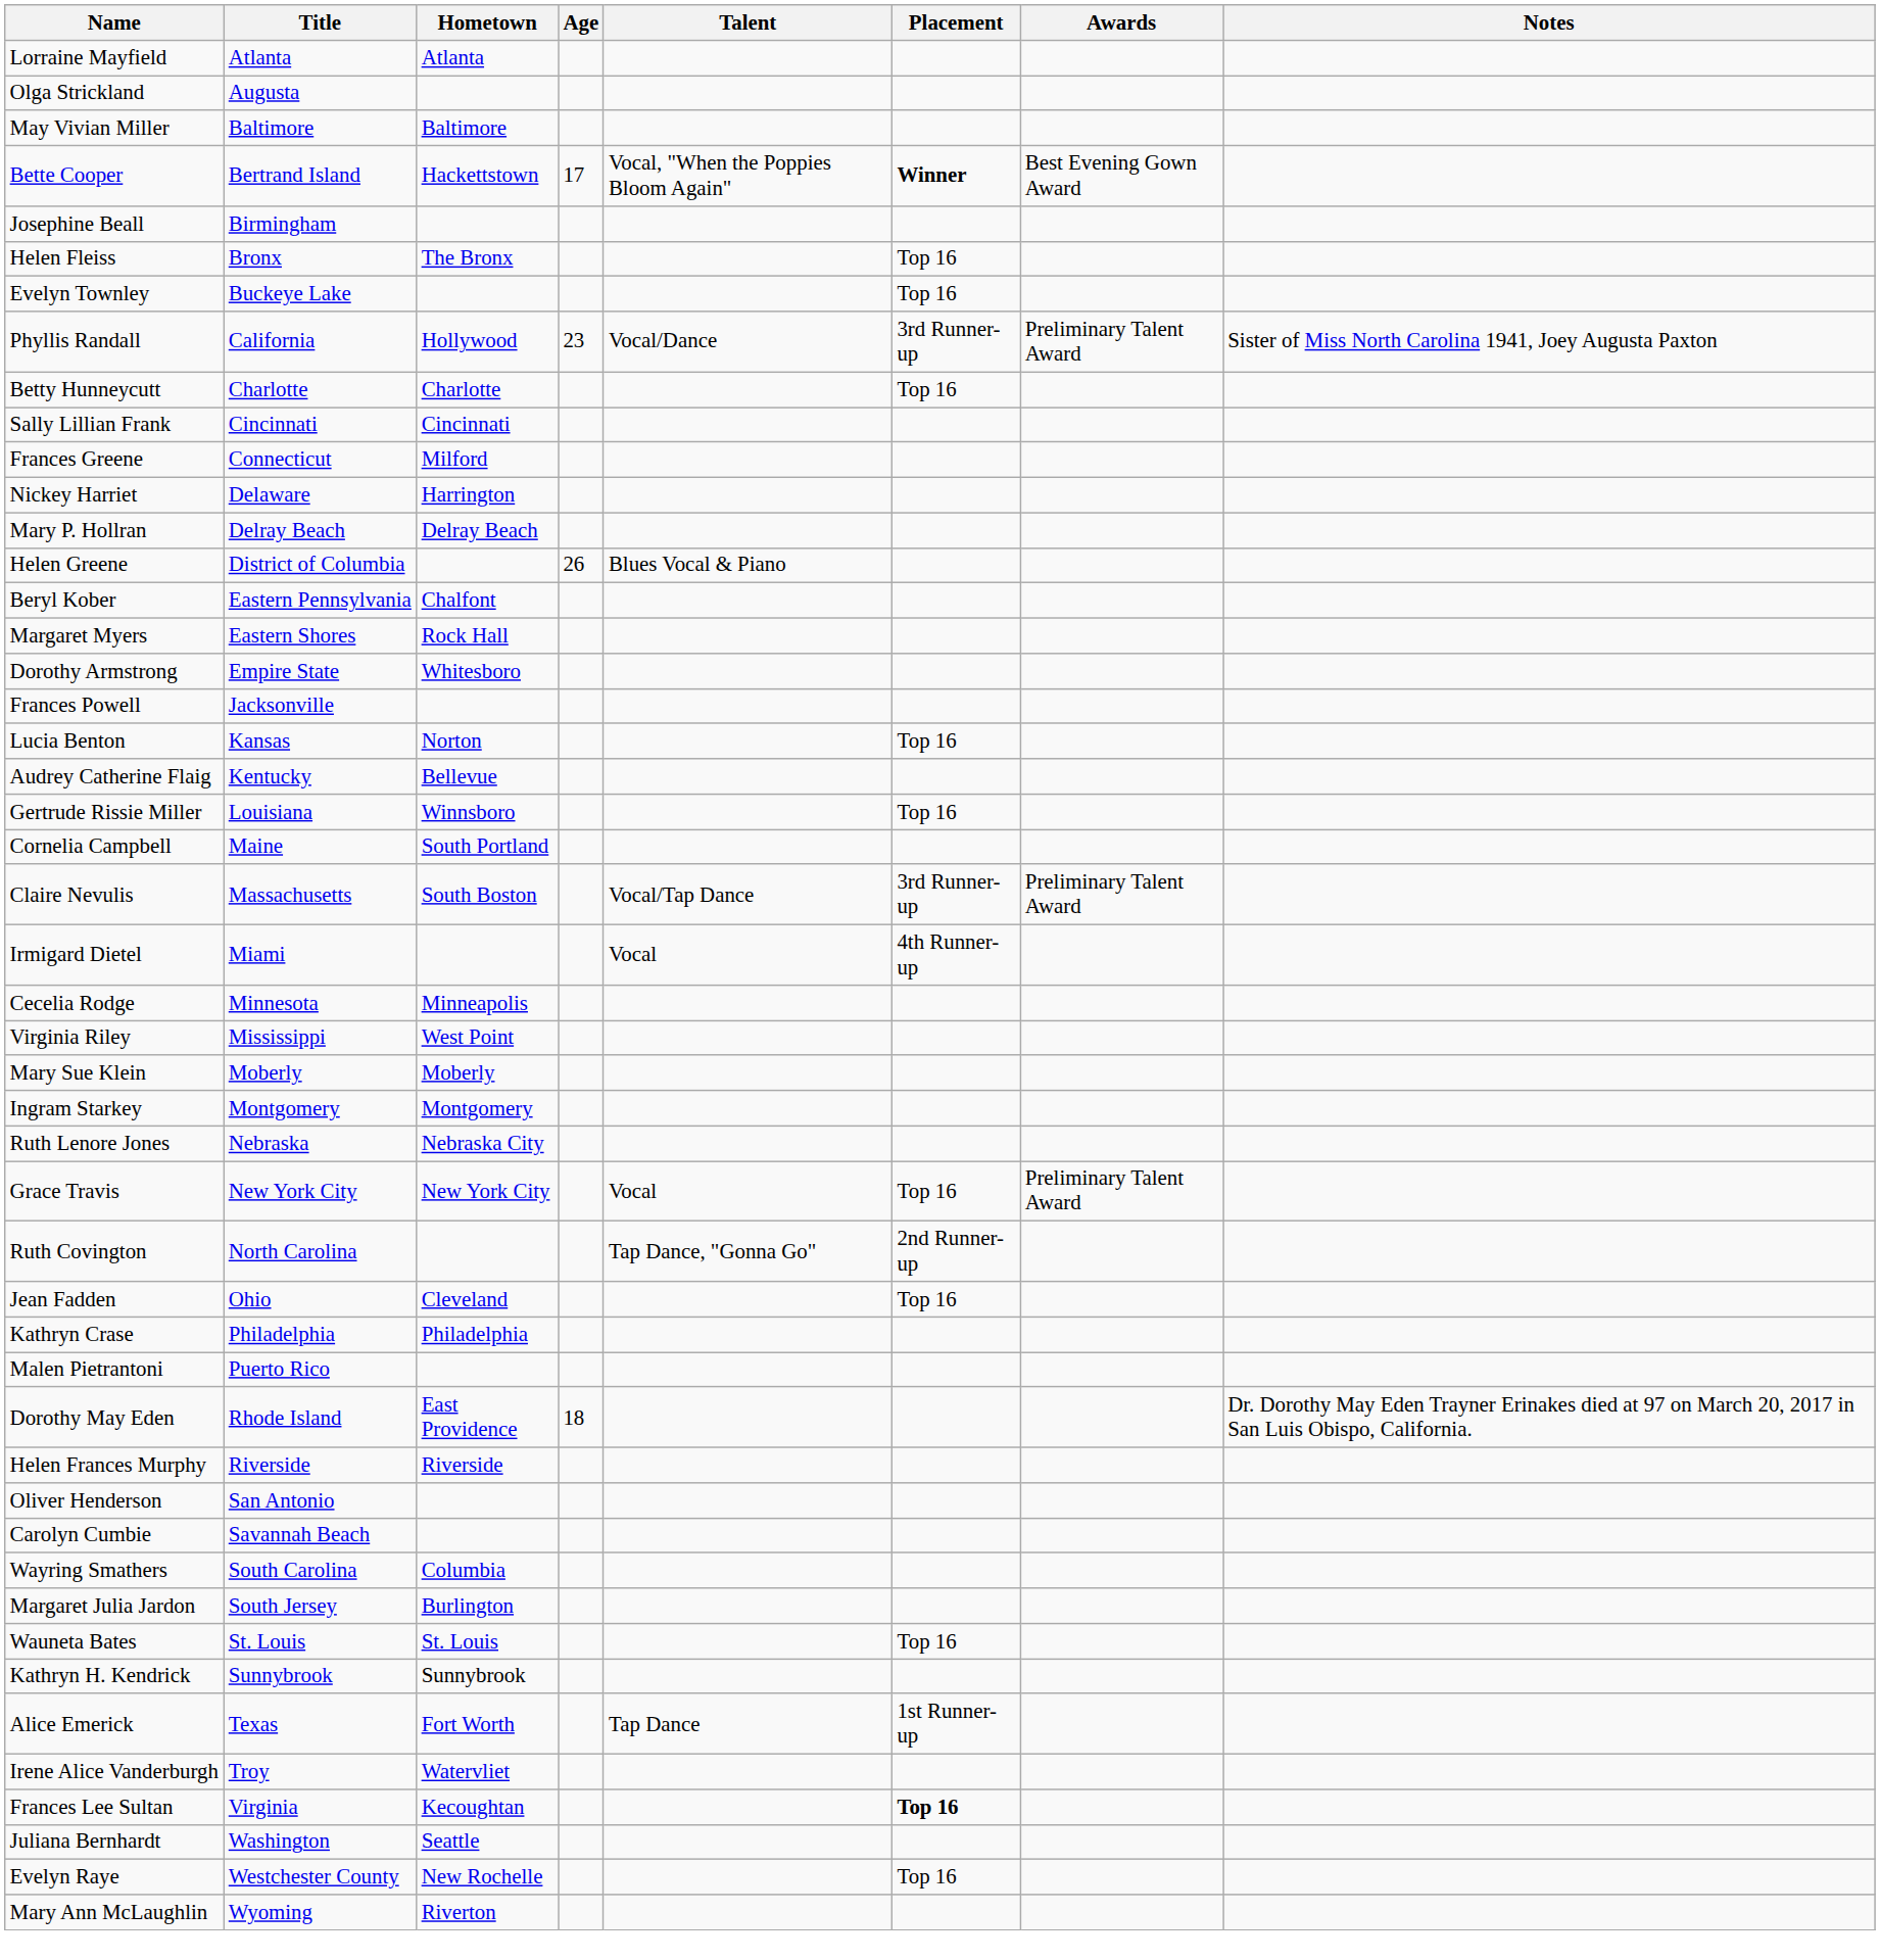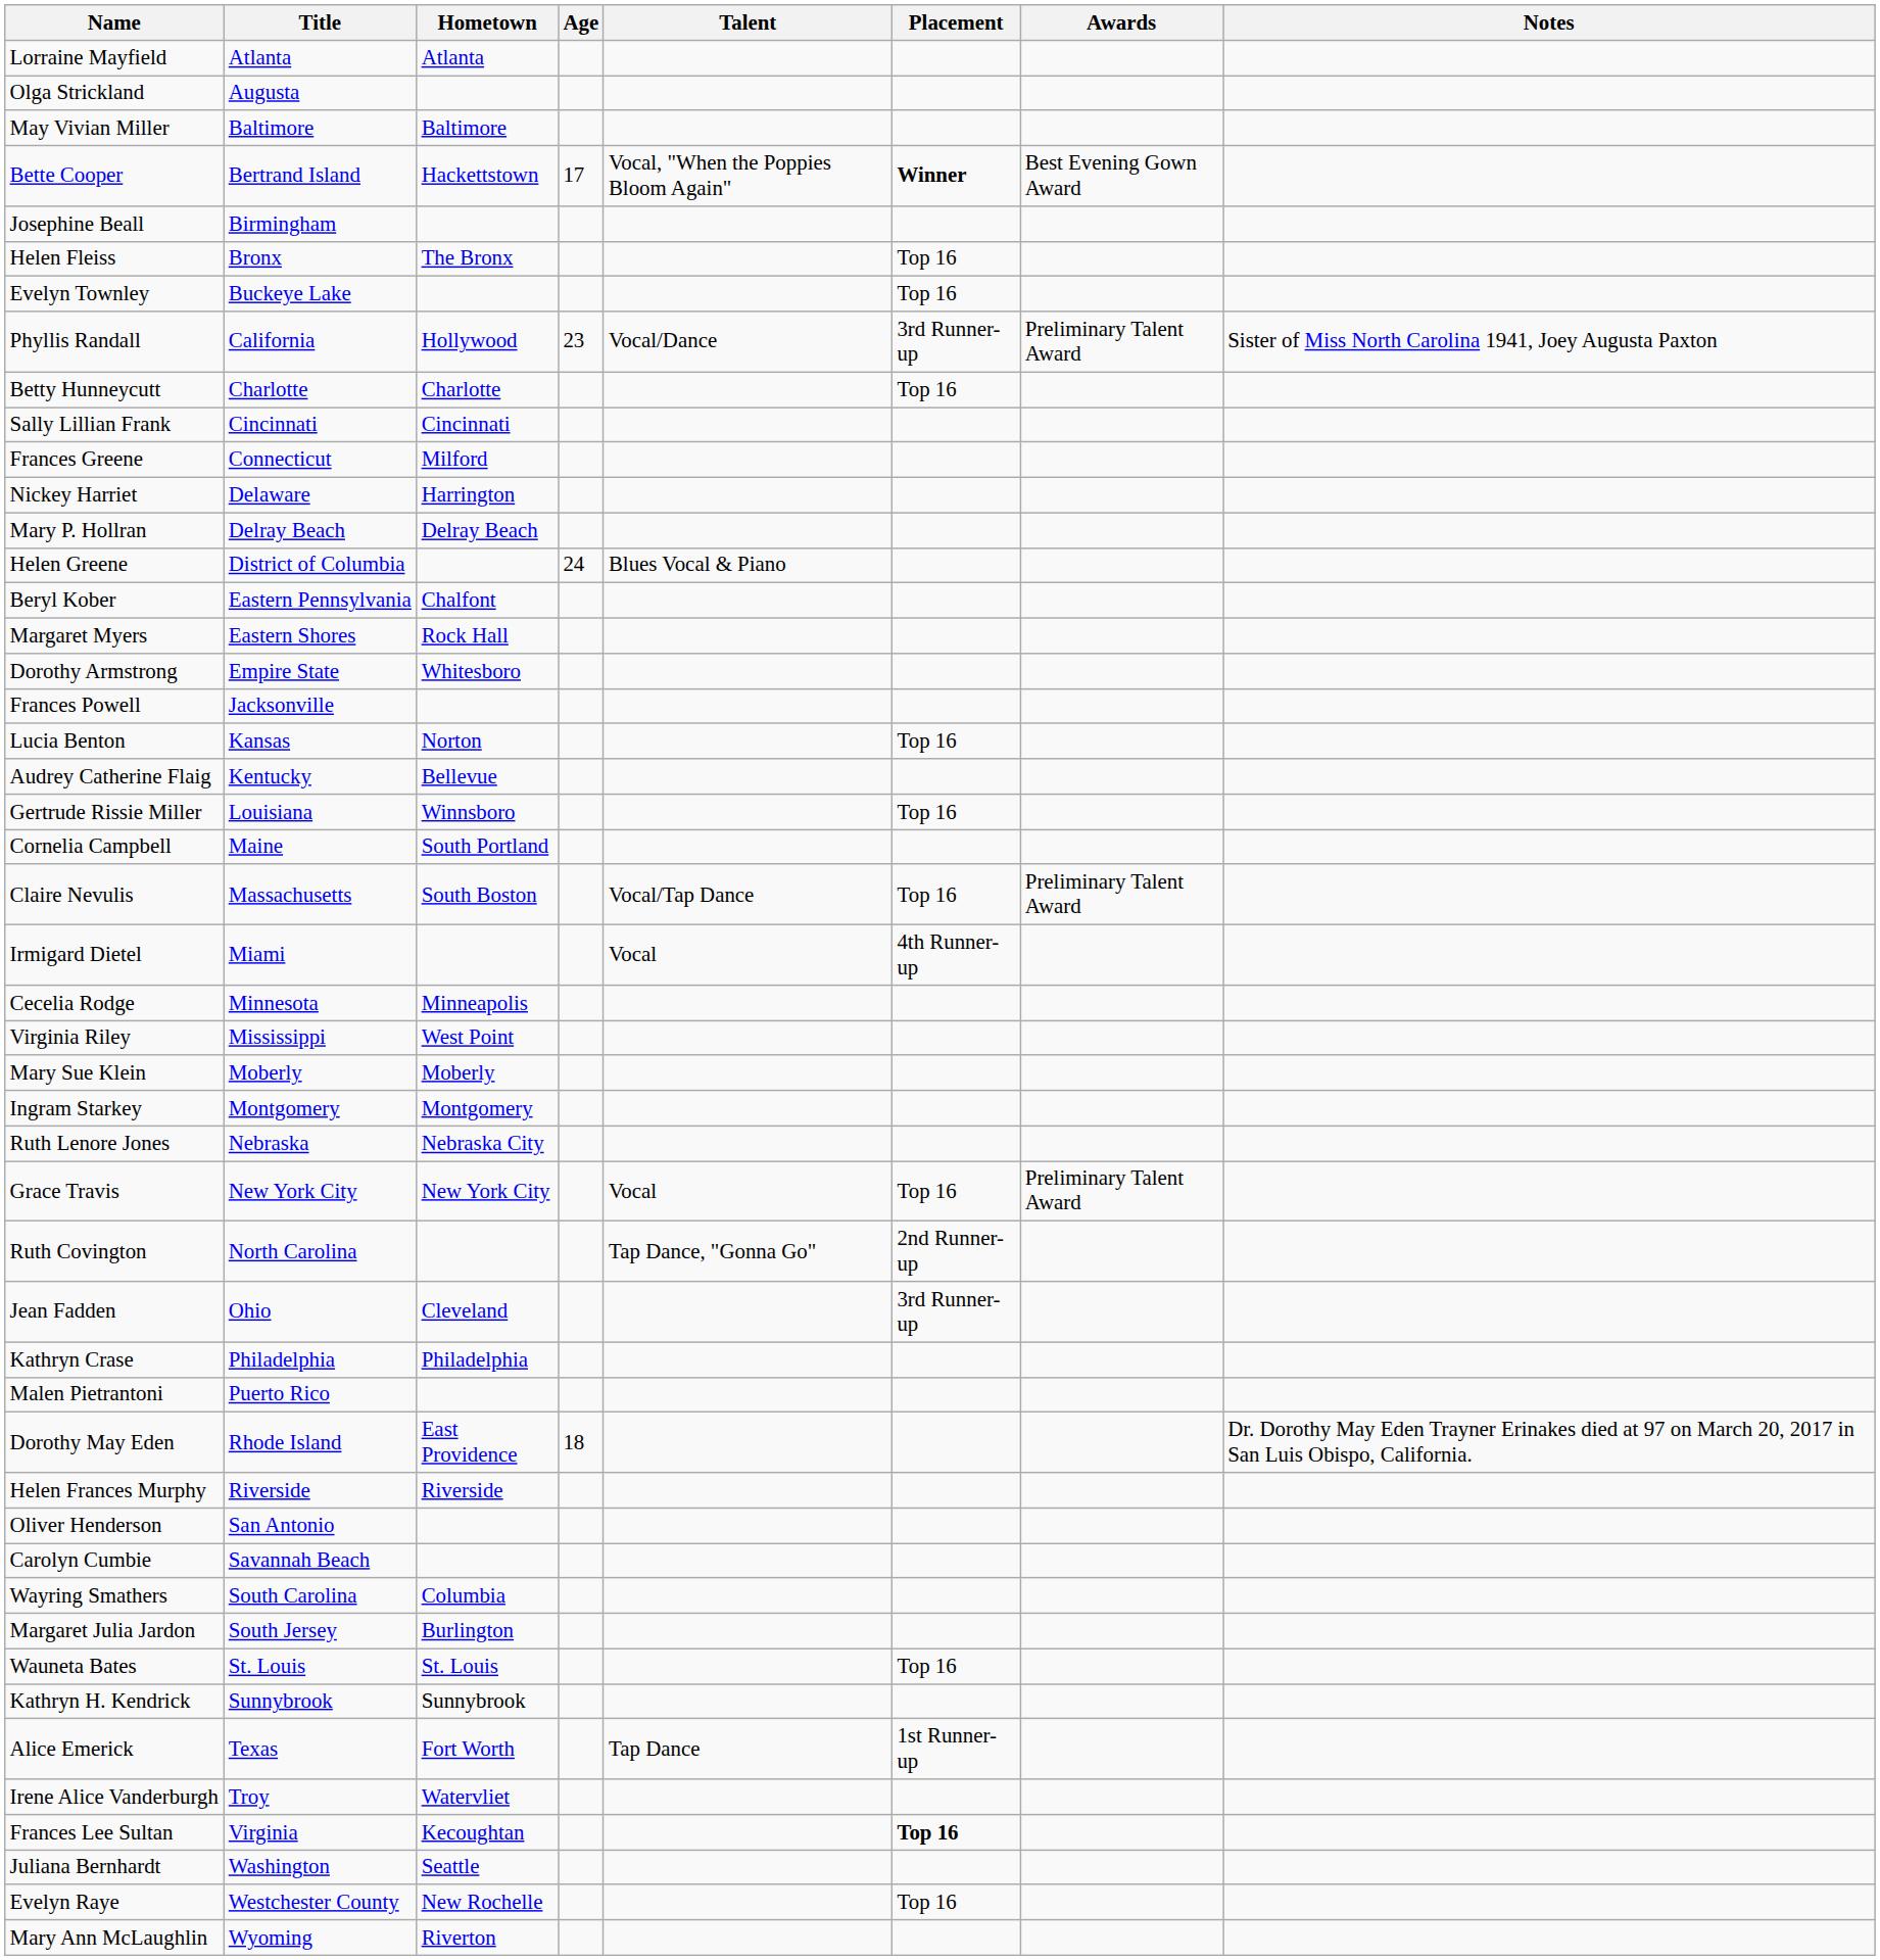Helen Greene | Age: 26 -> 24
Claire Nevulis | Placement: 3rd Runner-up -> Top 16
Jean Fadden | Placement: Top 16 -> 3rd Runner-up
